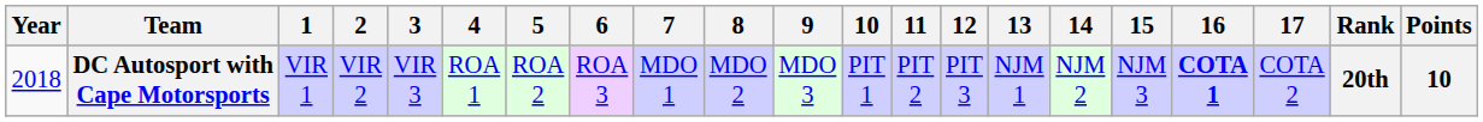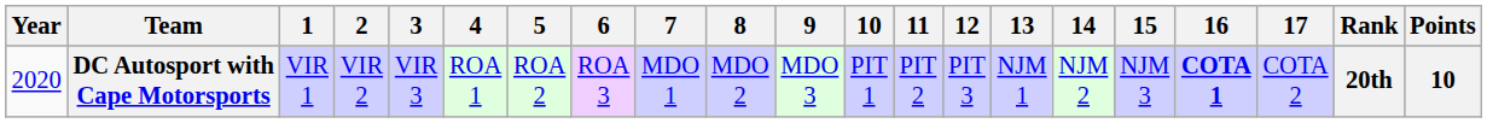DC Autosport with Cape Motorsports | Year: 2018 -> 2020
